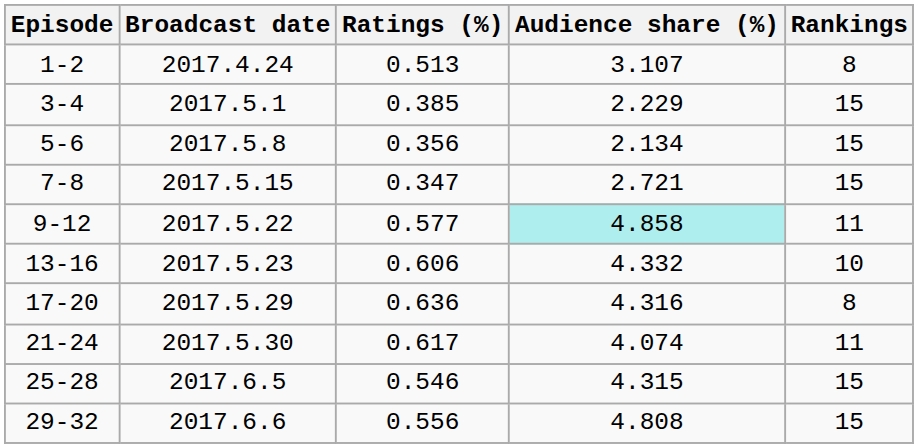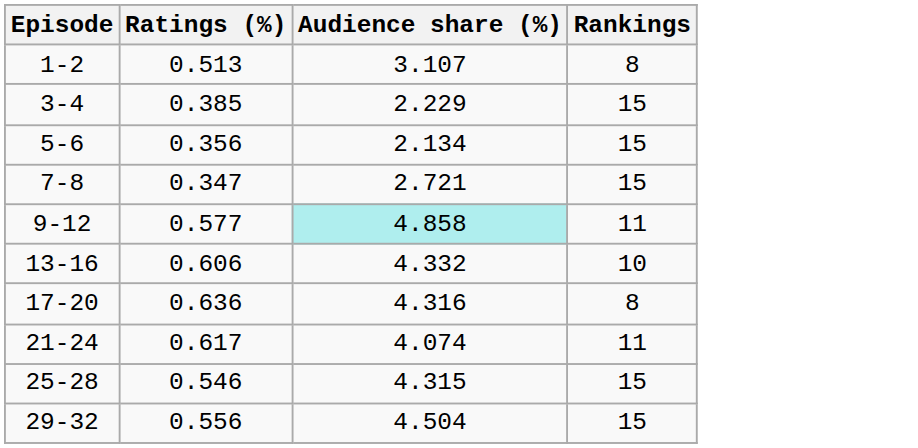- column: Broadcast date | 2017.4.24 | 2017.5.1 | 2017.5.8 | 2017.5.15 | 2017.5.22 | 2017.5.23 | 2017.5.29 | 2017.5.30 | 2017.6.5 | 2017.6.6
29-32 | Audience share (%): 4.808 -> 4.504
